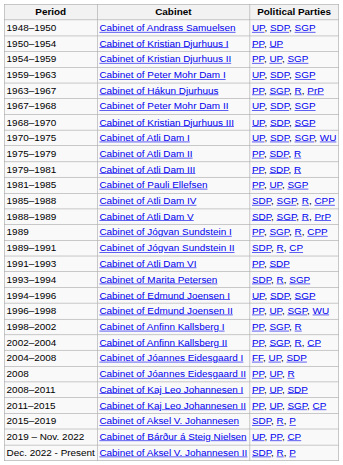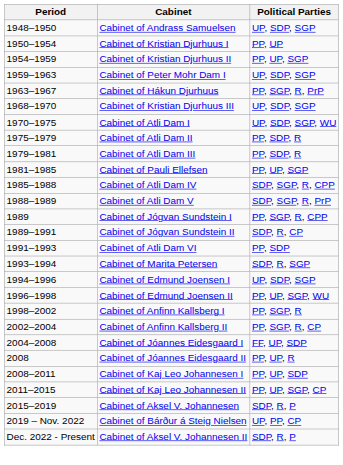- row: 1967–1968 | Cabinet of Peter Mohr Dam II | UP, SDP, SGP
